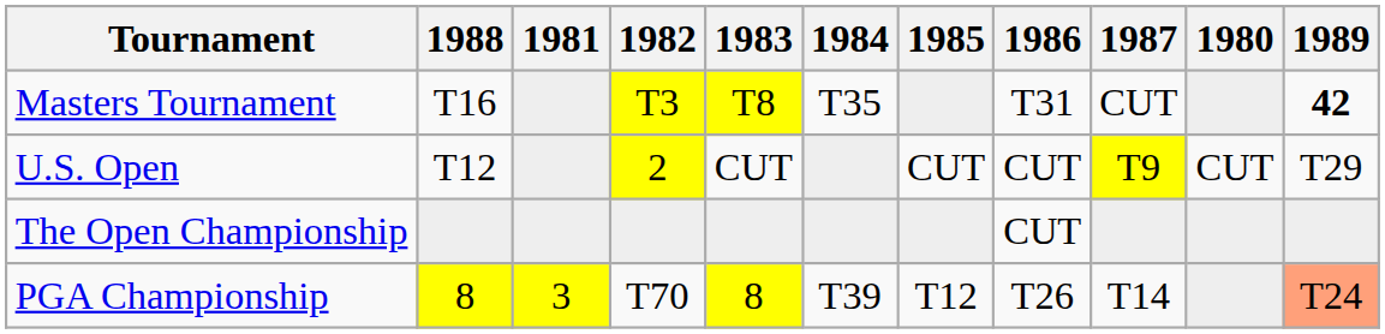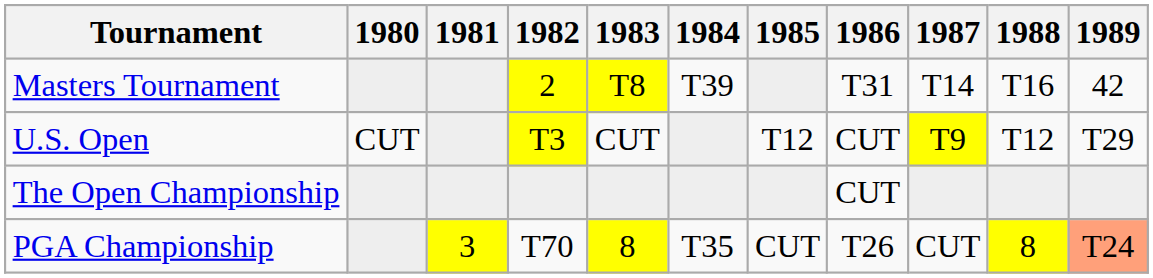columns swapped: 1980 <-> 1988
Masters Tournament | 1982: T3 -> 2
Masters Tournament | 1984: T35 -> T39
Masters Tournament | 1987: CUT -> T14
Masters Tournament | 1989: bold -> normal
U.S. Open | 1982: 2 -> T3
U.S. Open | 1985: CUT -> T12
PGA Championship | 1984: T39 -> T35
PGA Championship | 1985: T12 -> CUT
PGA Championship | 1987: T14 -> CUT
